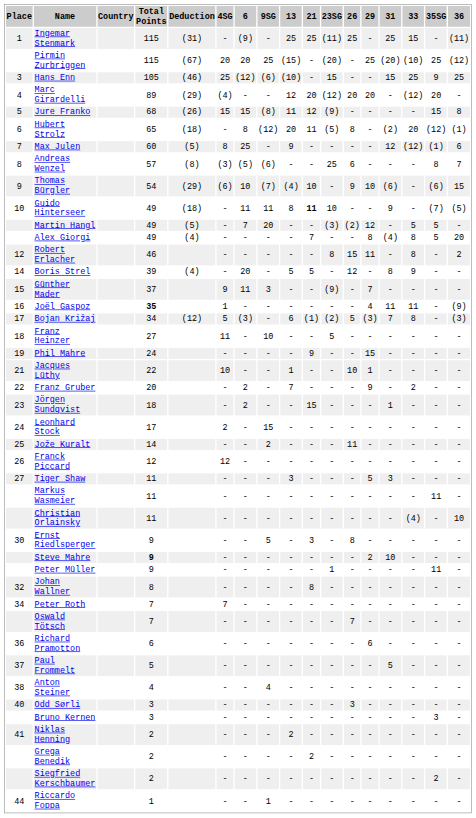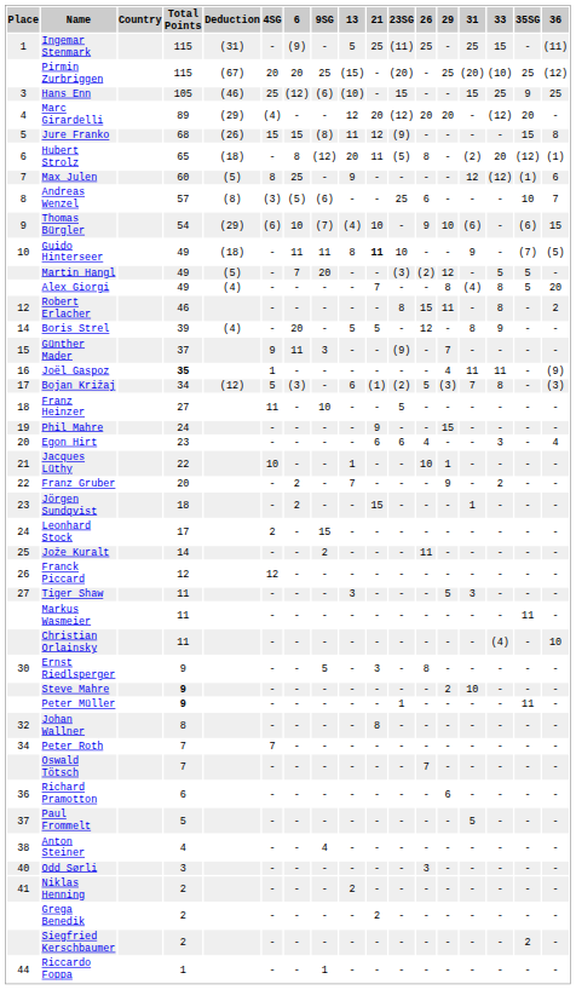Ingemar Stenmark | 13: 25 -> 5
Andreas Wenzel | 35SG: 8 -> 10
+ row: 20 | Egon Hirt | 23 | - | - | - | - | 6 | 6 | 4 | - | - | 3 | - | 4
Peter Müller | Total Points: normal -> bold
- row: Bruno Kernen | 3 | - | - | - | - | - | - | - | - | - | - | 3 | -
